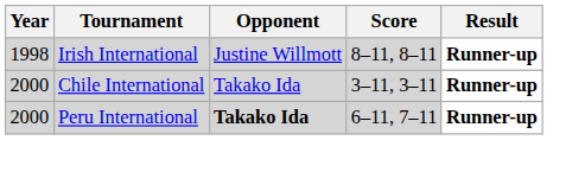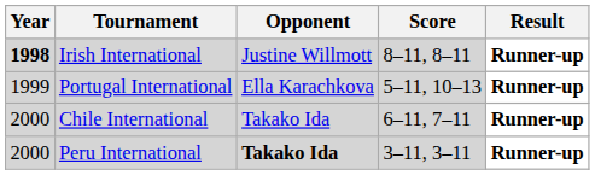Irish International | Year: normal -> bold
+ row: 1999 | Portugal International | Ella Karachkova | 5–11, 10–13 | Runner-up
Chile International | Score: 3–11, 3–11 -> 6–11, 7–11
Peru International | Score: 6–11, 7–11 -> 3–11, 3–11
